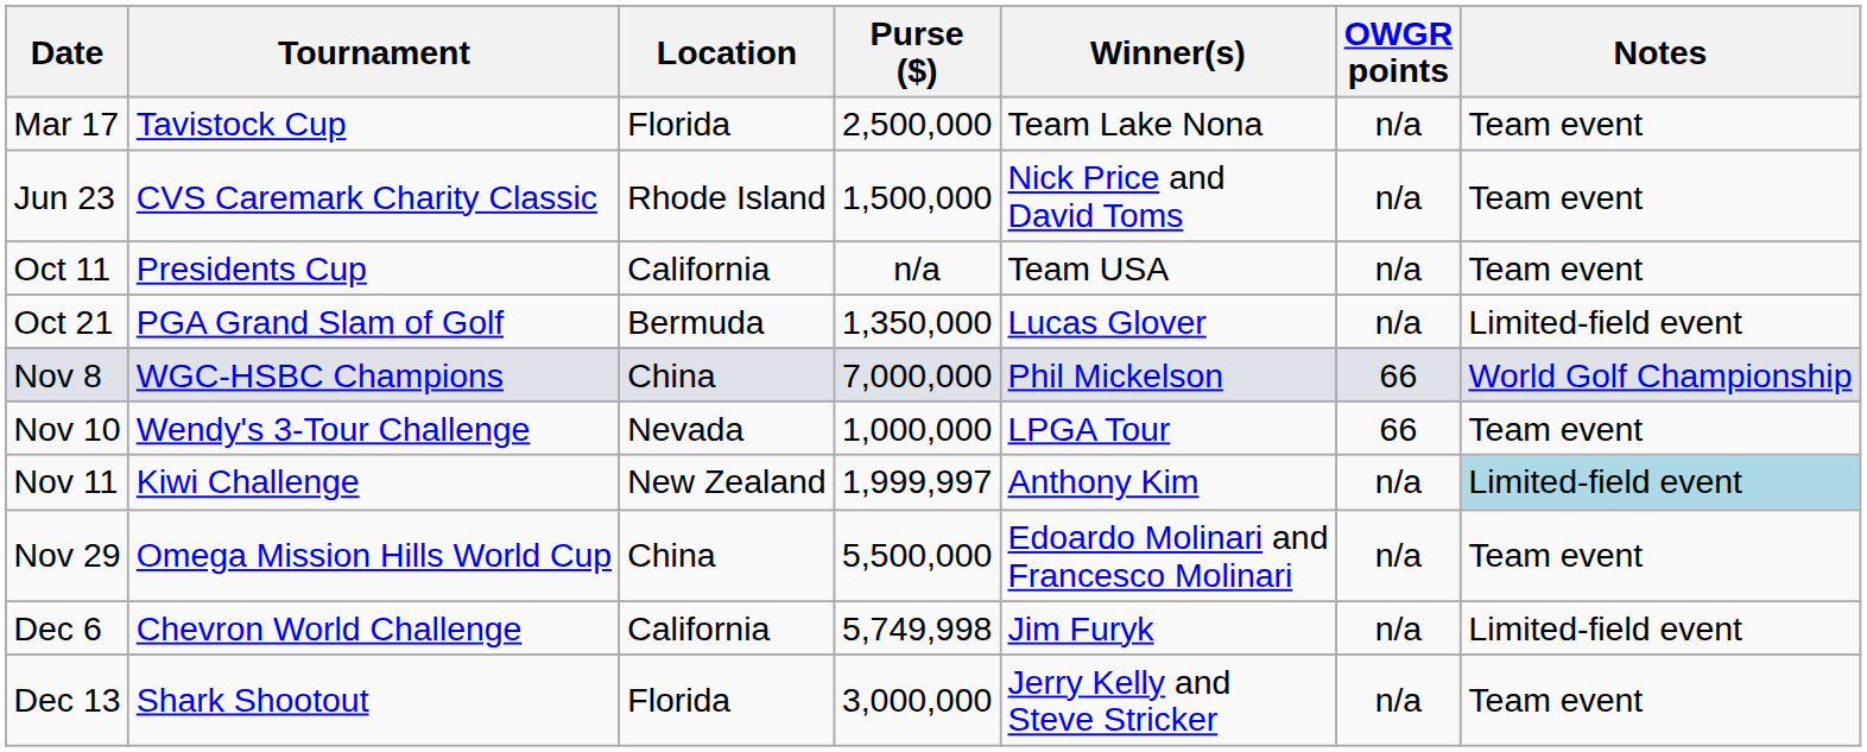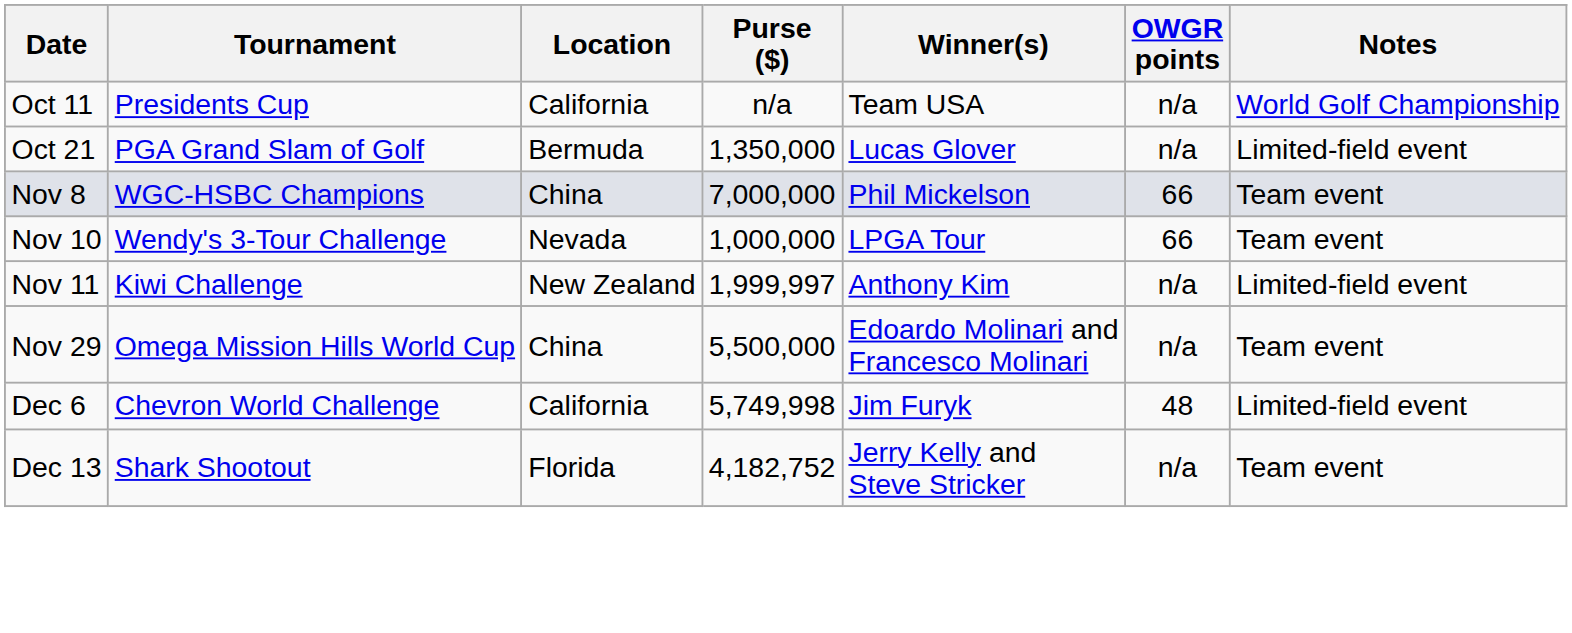- row: Mar 17 | Tavistock Cup | Florida | 2,500,000 | Team Lake Nona | n/a | Team event
- row: Jun 23 | CVS Caremark Charity Classic | Rhode Island | 1,500,000 | Nick Price and David Toms | n/a | Team event
Oct 11 | Notes: Team event -> World Golf Championship
Nov 8 | Notes: World Golf Championship -> Team event
Nov 11 | Notes: lightblue background -> no background
Dec 6 | OWGR points: n/a -> 48
Dec 13 | Purse ($): 3,000,000 -> 4,182,752
